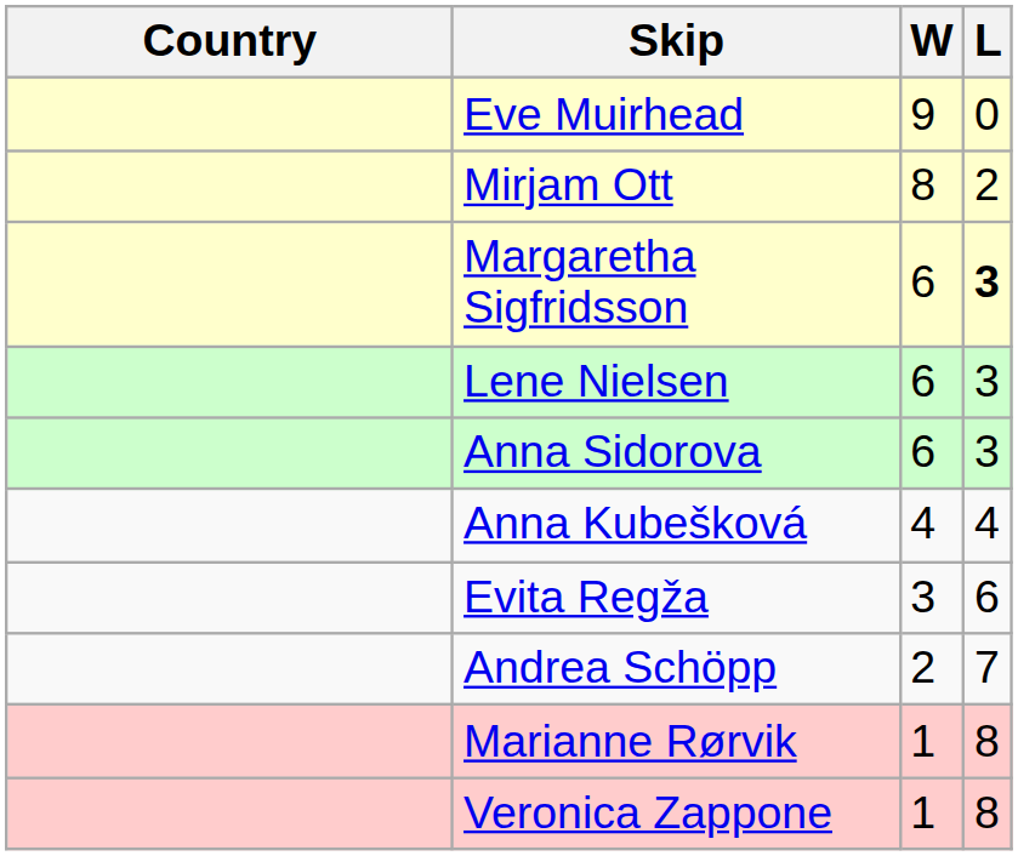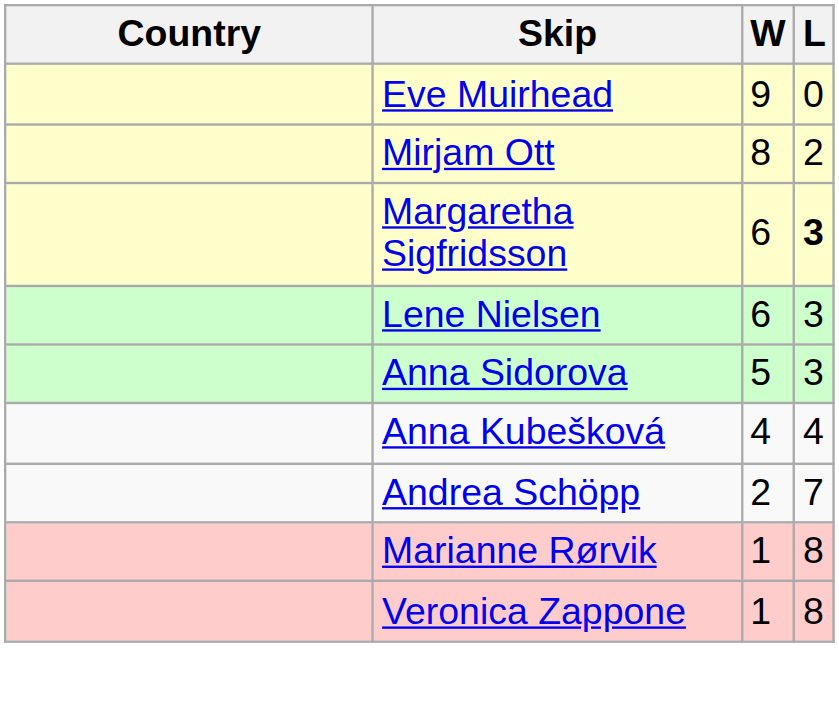Anna Sidorova | W: 6 -> 5
- row: Evita Regža | 3 | 6
